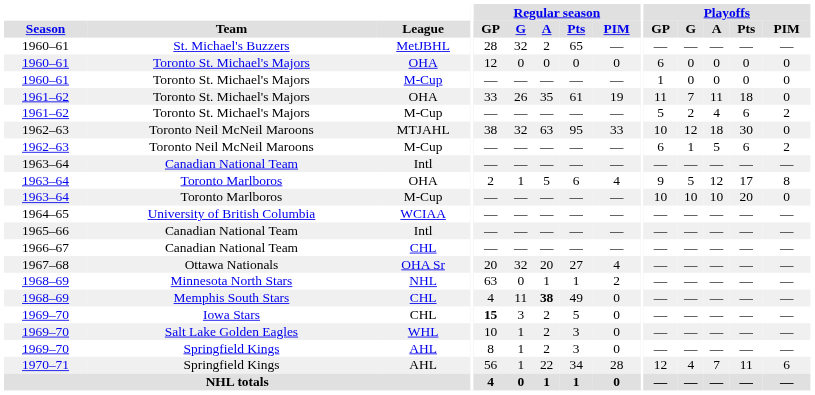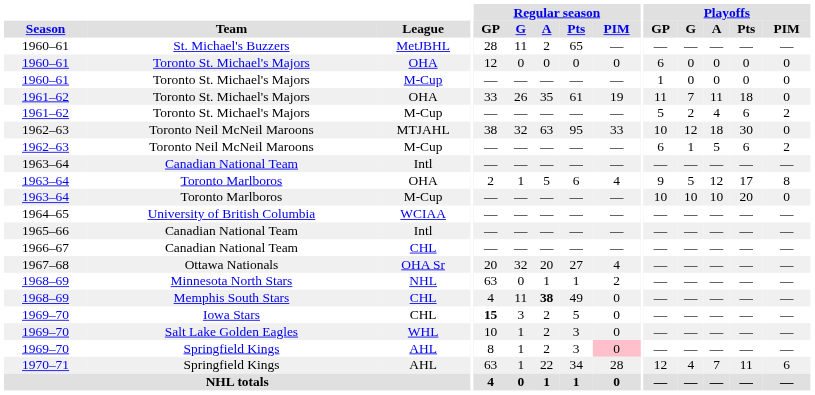St. Michael's Buzzers | Regular season / G: 32 -> 11
1969–70 / Springfield Kings | Regular season / PIM: no background -> pink background
1970–71 / Springfield Kings | Regular season / GP: 56 -> 63
